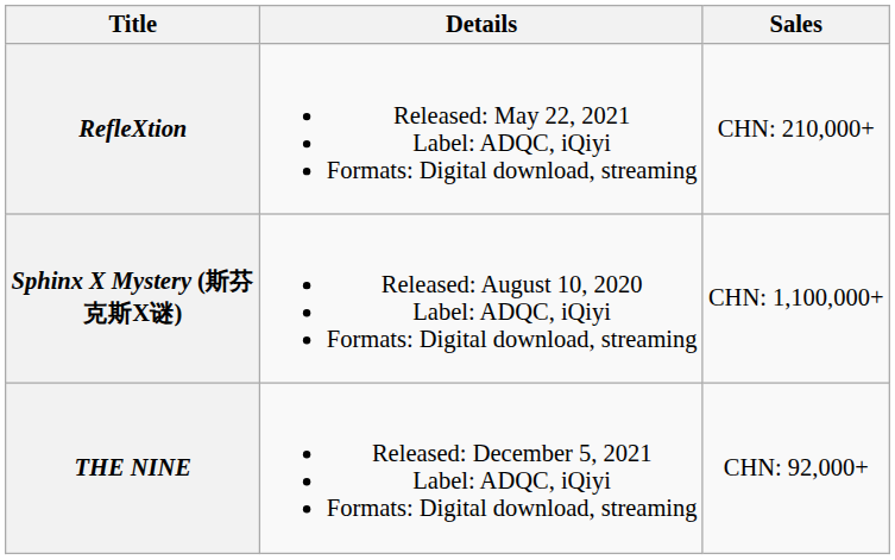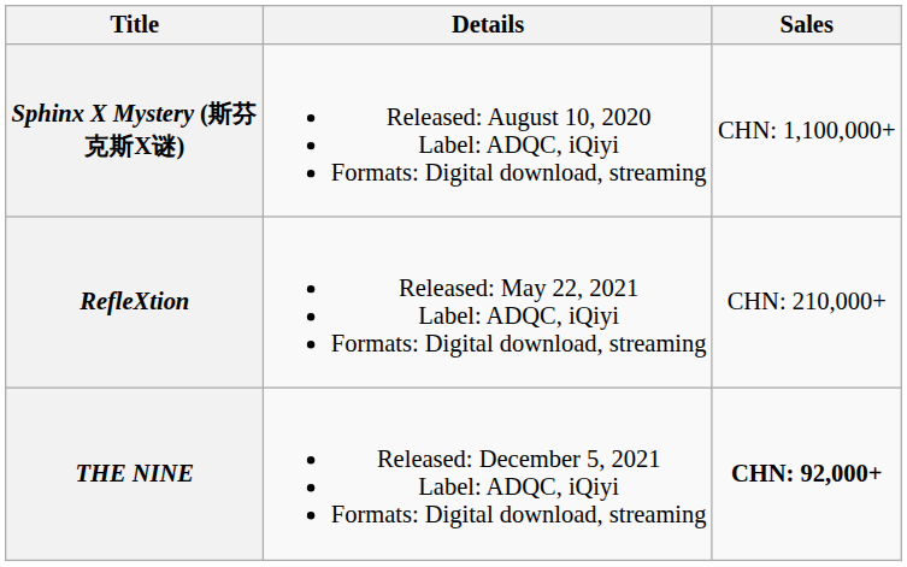rows swapped: Sphinx X Mystery (斯芬克斯X谜) <-> RefleXtion
THE NINE | Sales: normal -> bold
